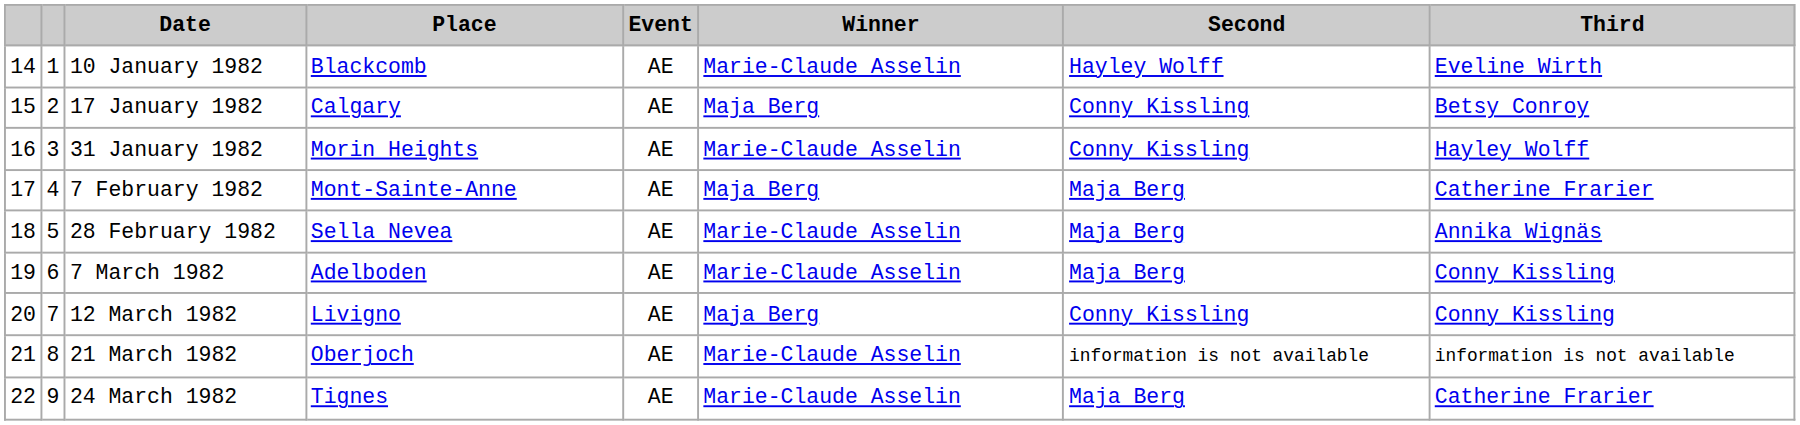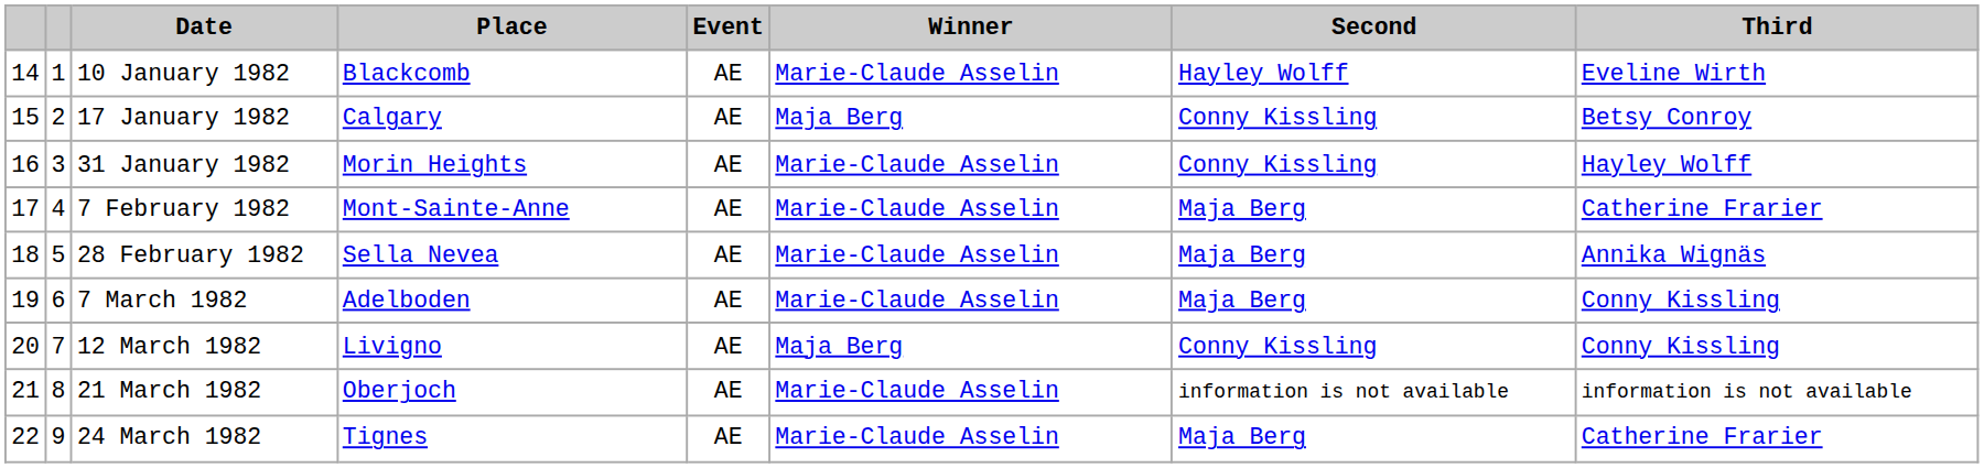7 February 1982 | Winner: Maja Berg -> Marie-Claude Asselin
